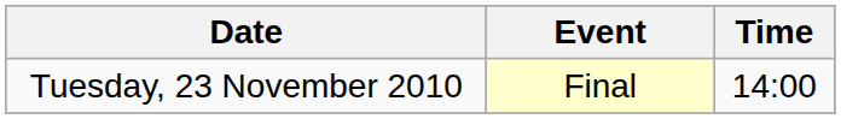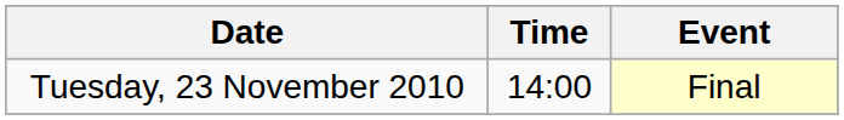columns swapped: Time <-> Event
